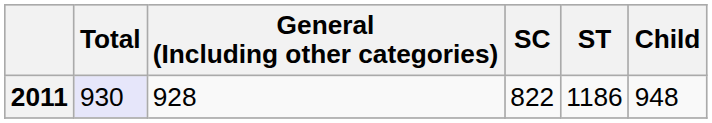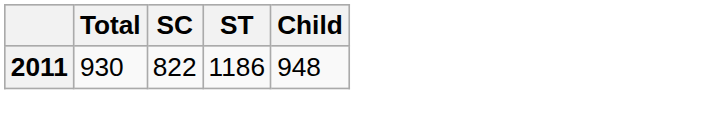- column: General (Including other categories) | 928
2011 | Total: lavender background -> no background
